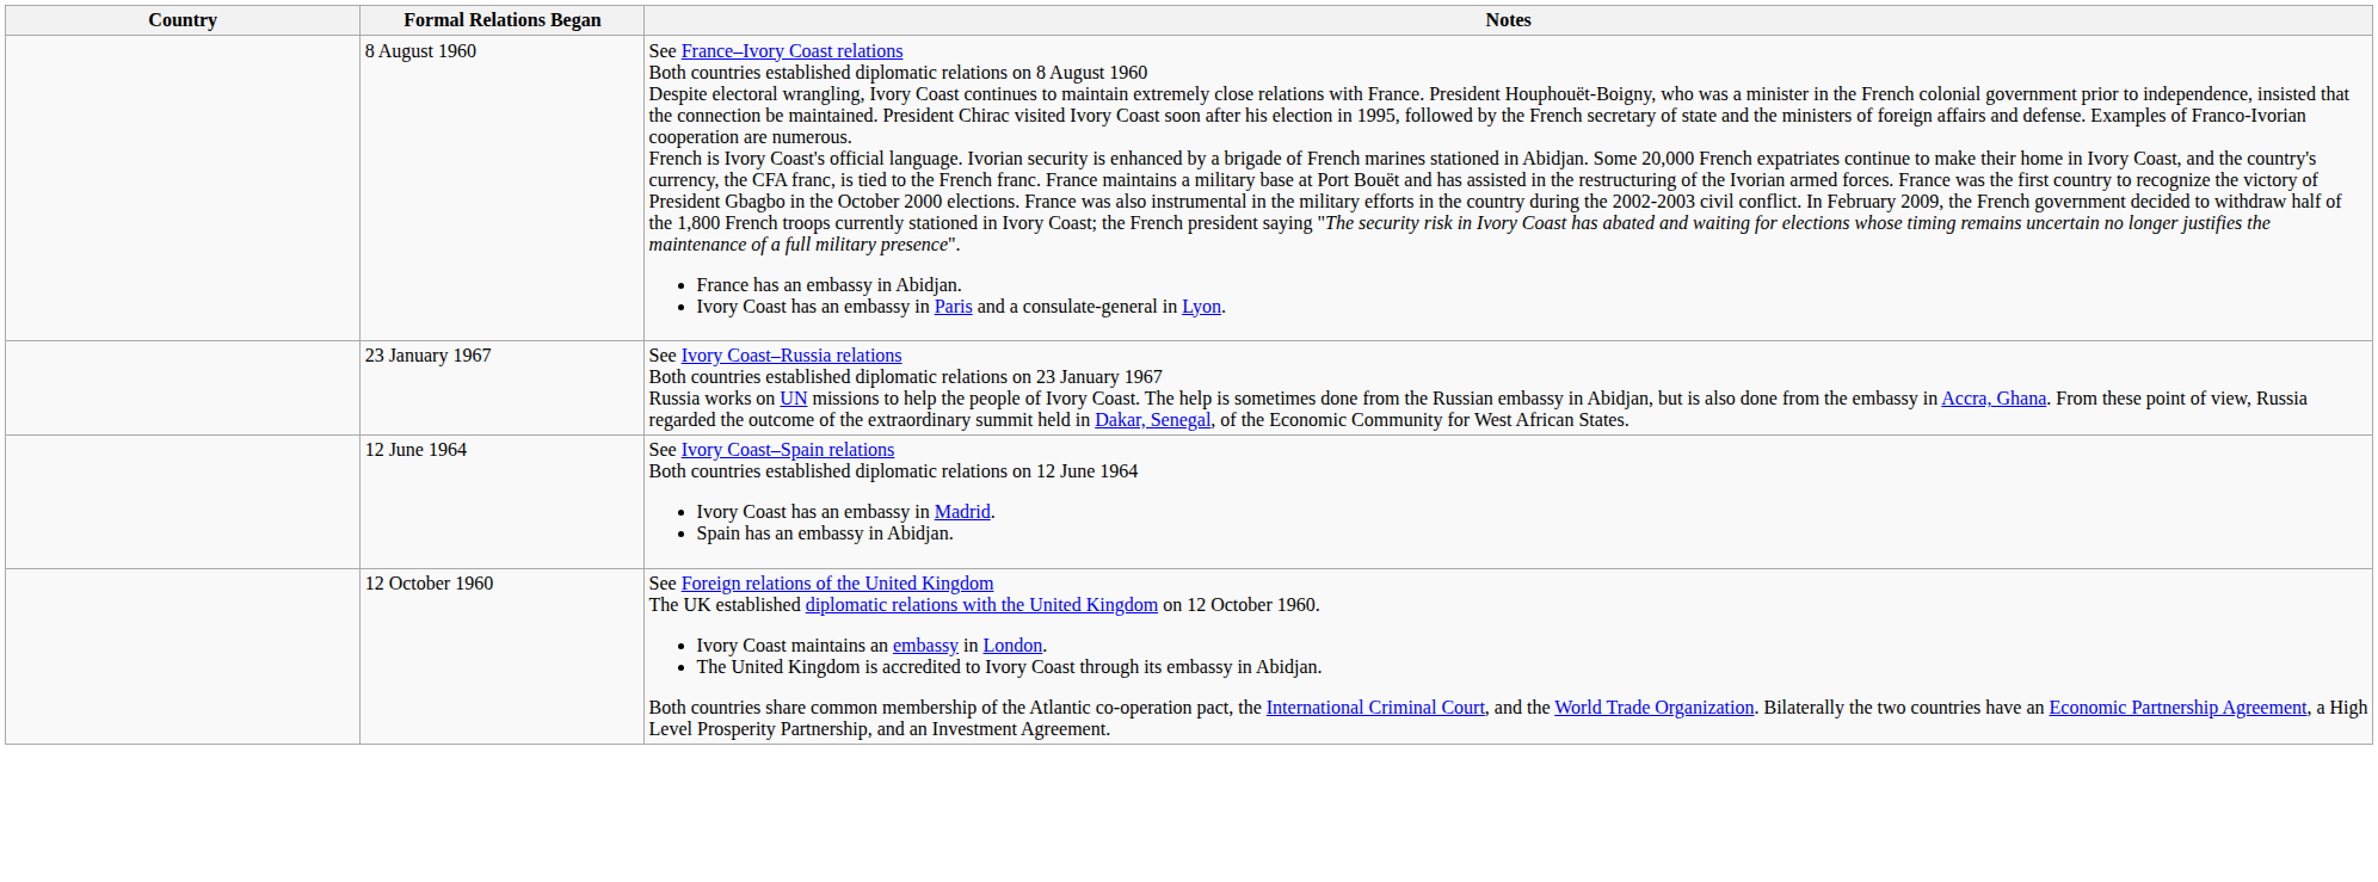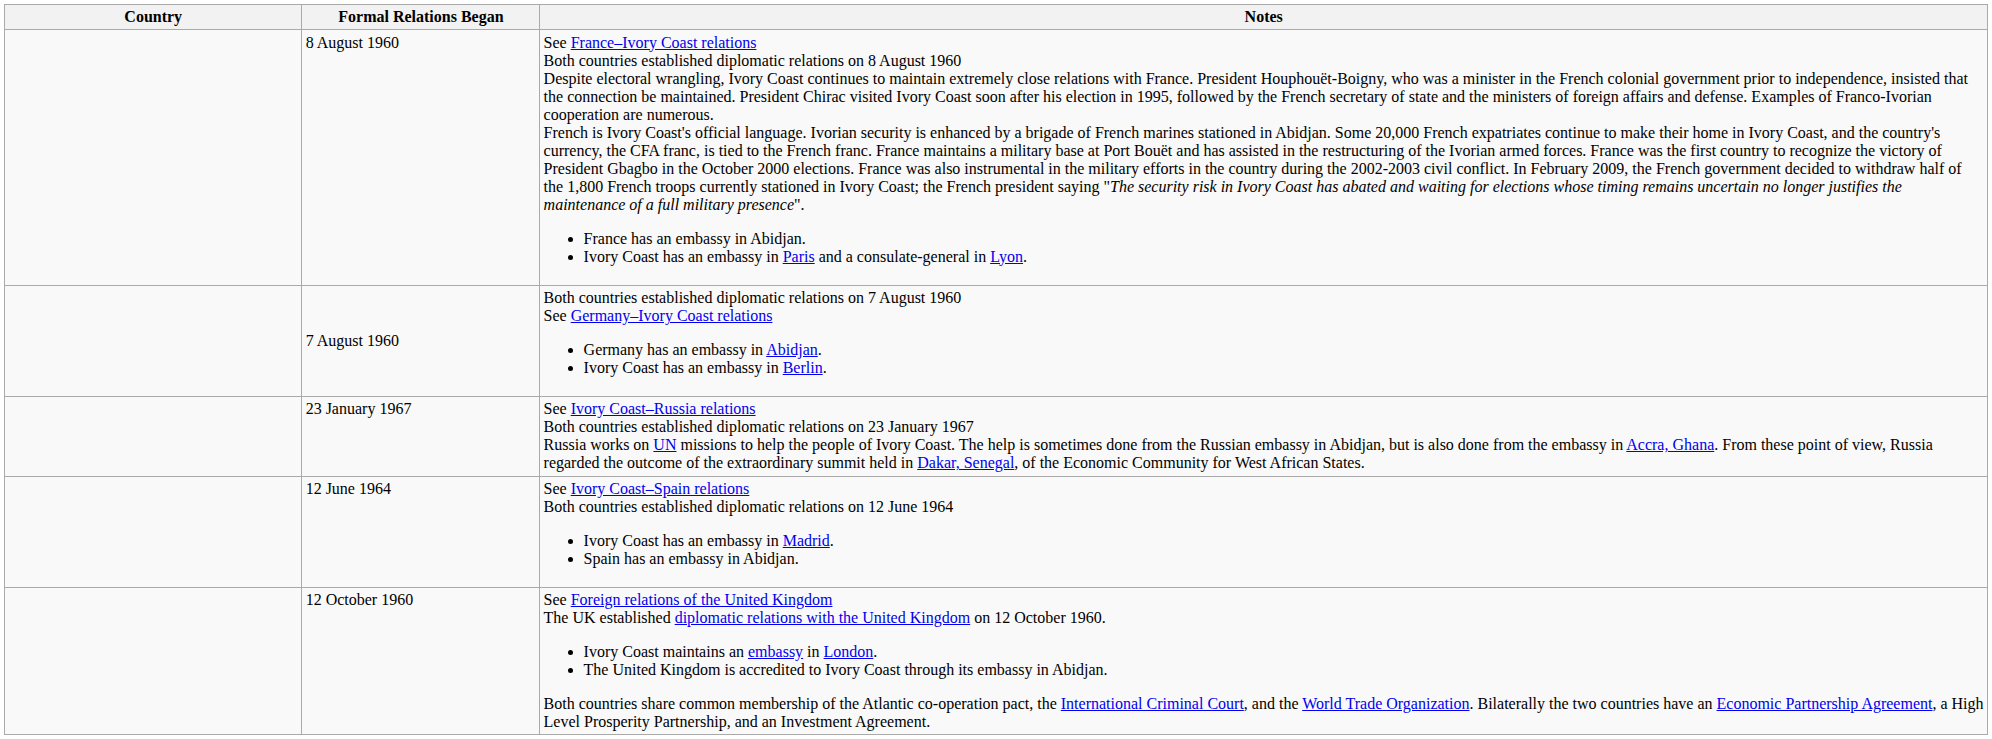+ row: 7 August 1960 | Both countries established diplomatic relations on 7 August 1960 See Germany–Ivory Coast relations Germany has an embassy in Abidjan. Ivory Coast has an embassy in Berlin.
